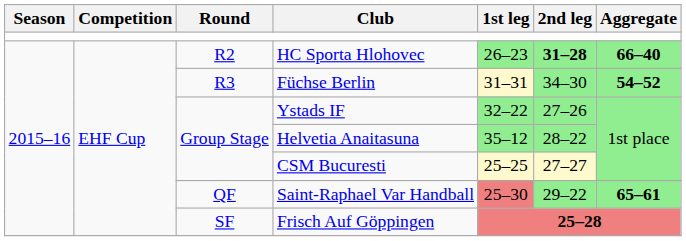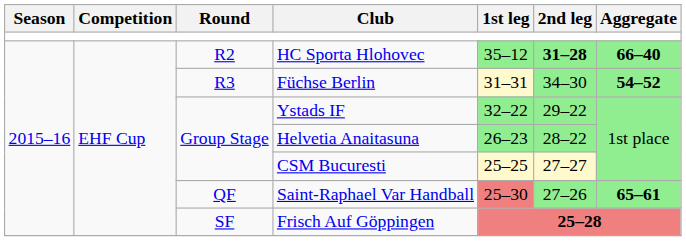HC Sporta Hlohovec | 1st leg: 26–23 -> 35–12
Ystads IF | 2nd leg: 27–26 -> 29–22
Helvetia Anaitasuna | 1st leg: 35–12 -> 26–23
Saint-Raphael Var Handball | 2nd leg: 29–22 -> 27–26
